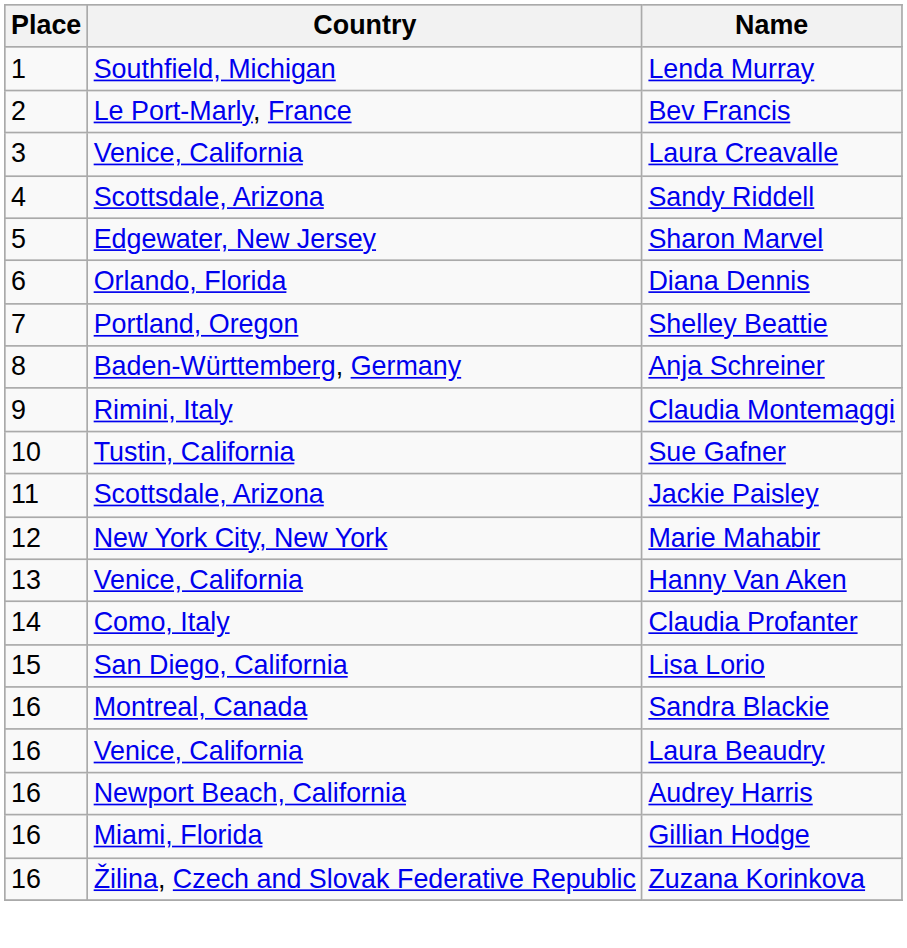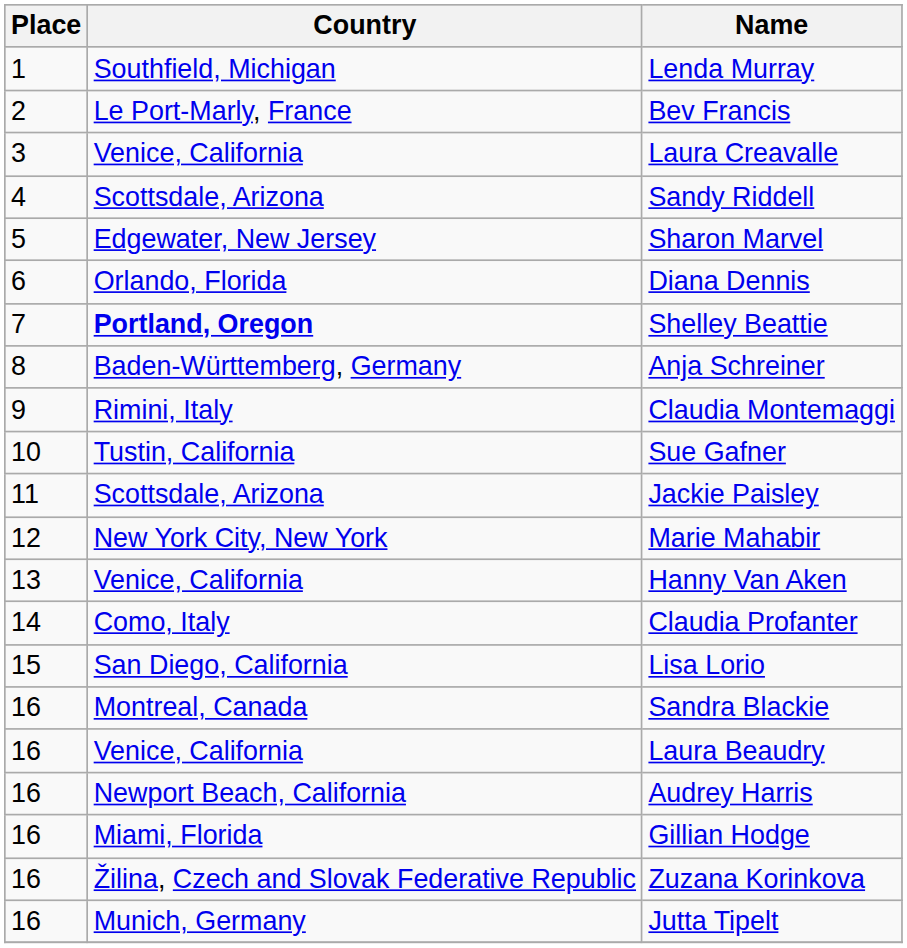Shelley Beattie | Country: normal -> bold
+ row: 16 | Munich, Germany | Jutta Tipelt
